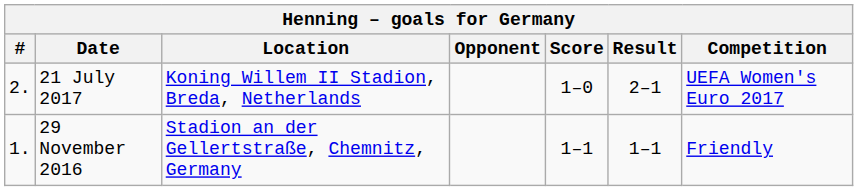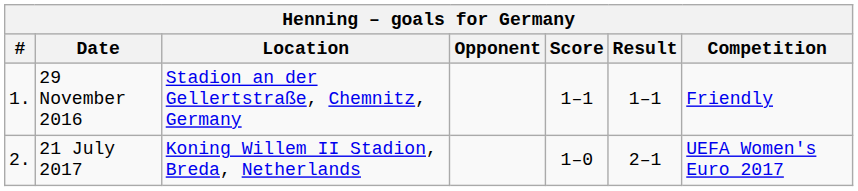rows swapped: 29 November 2016 <-> 21 July 2017
